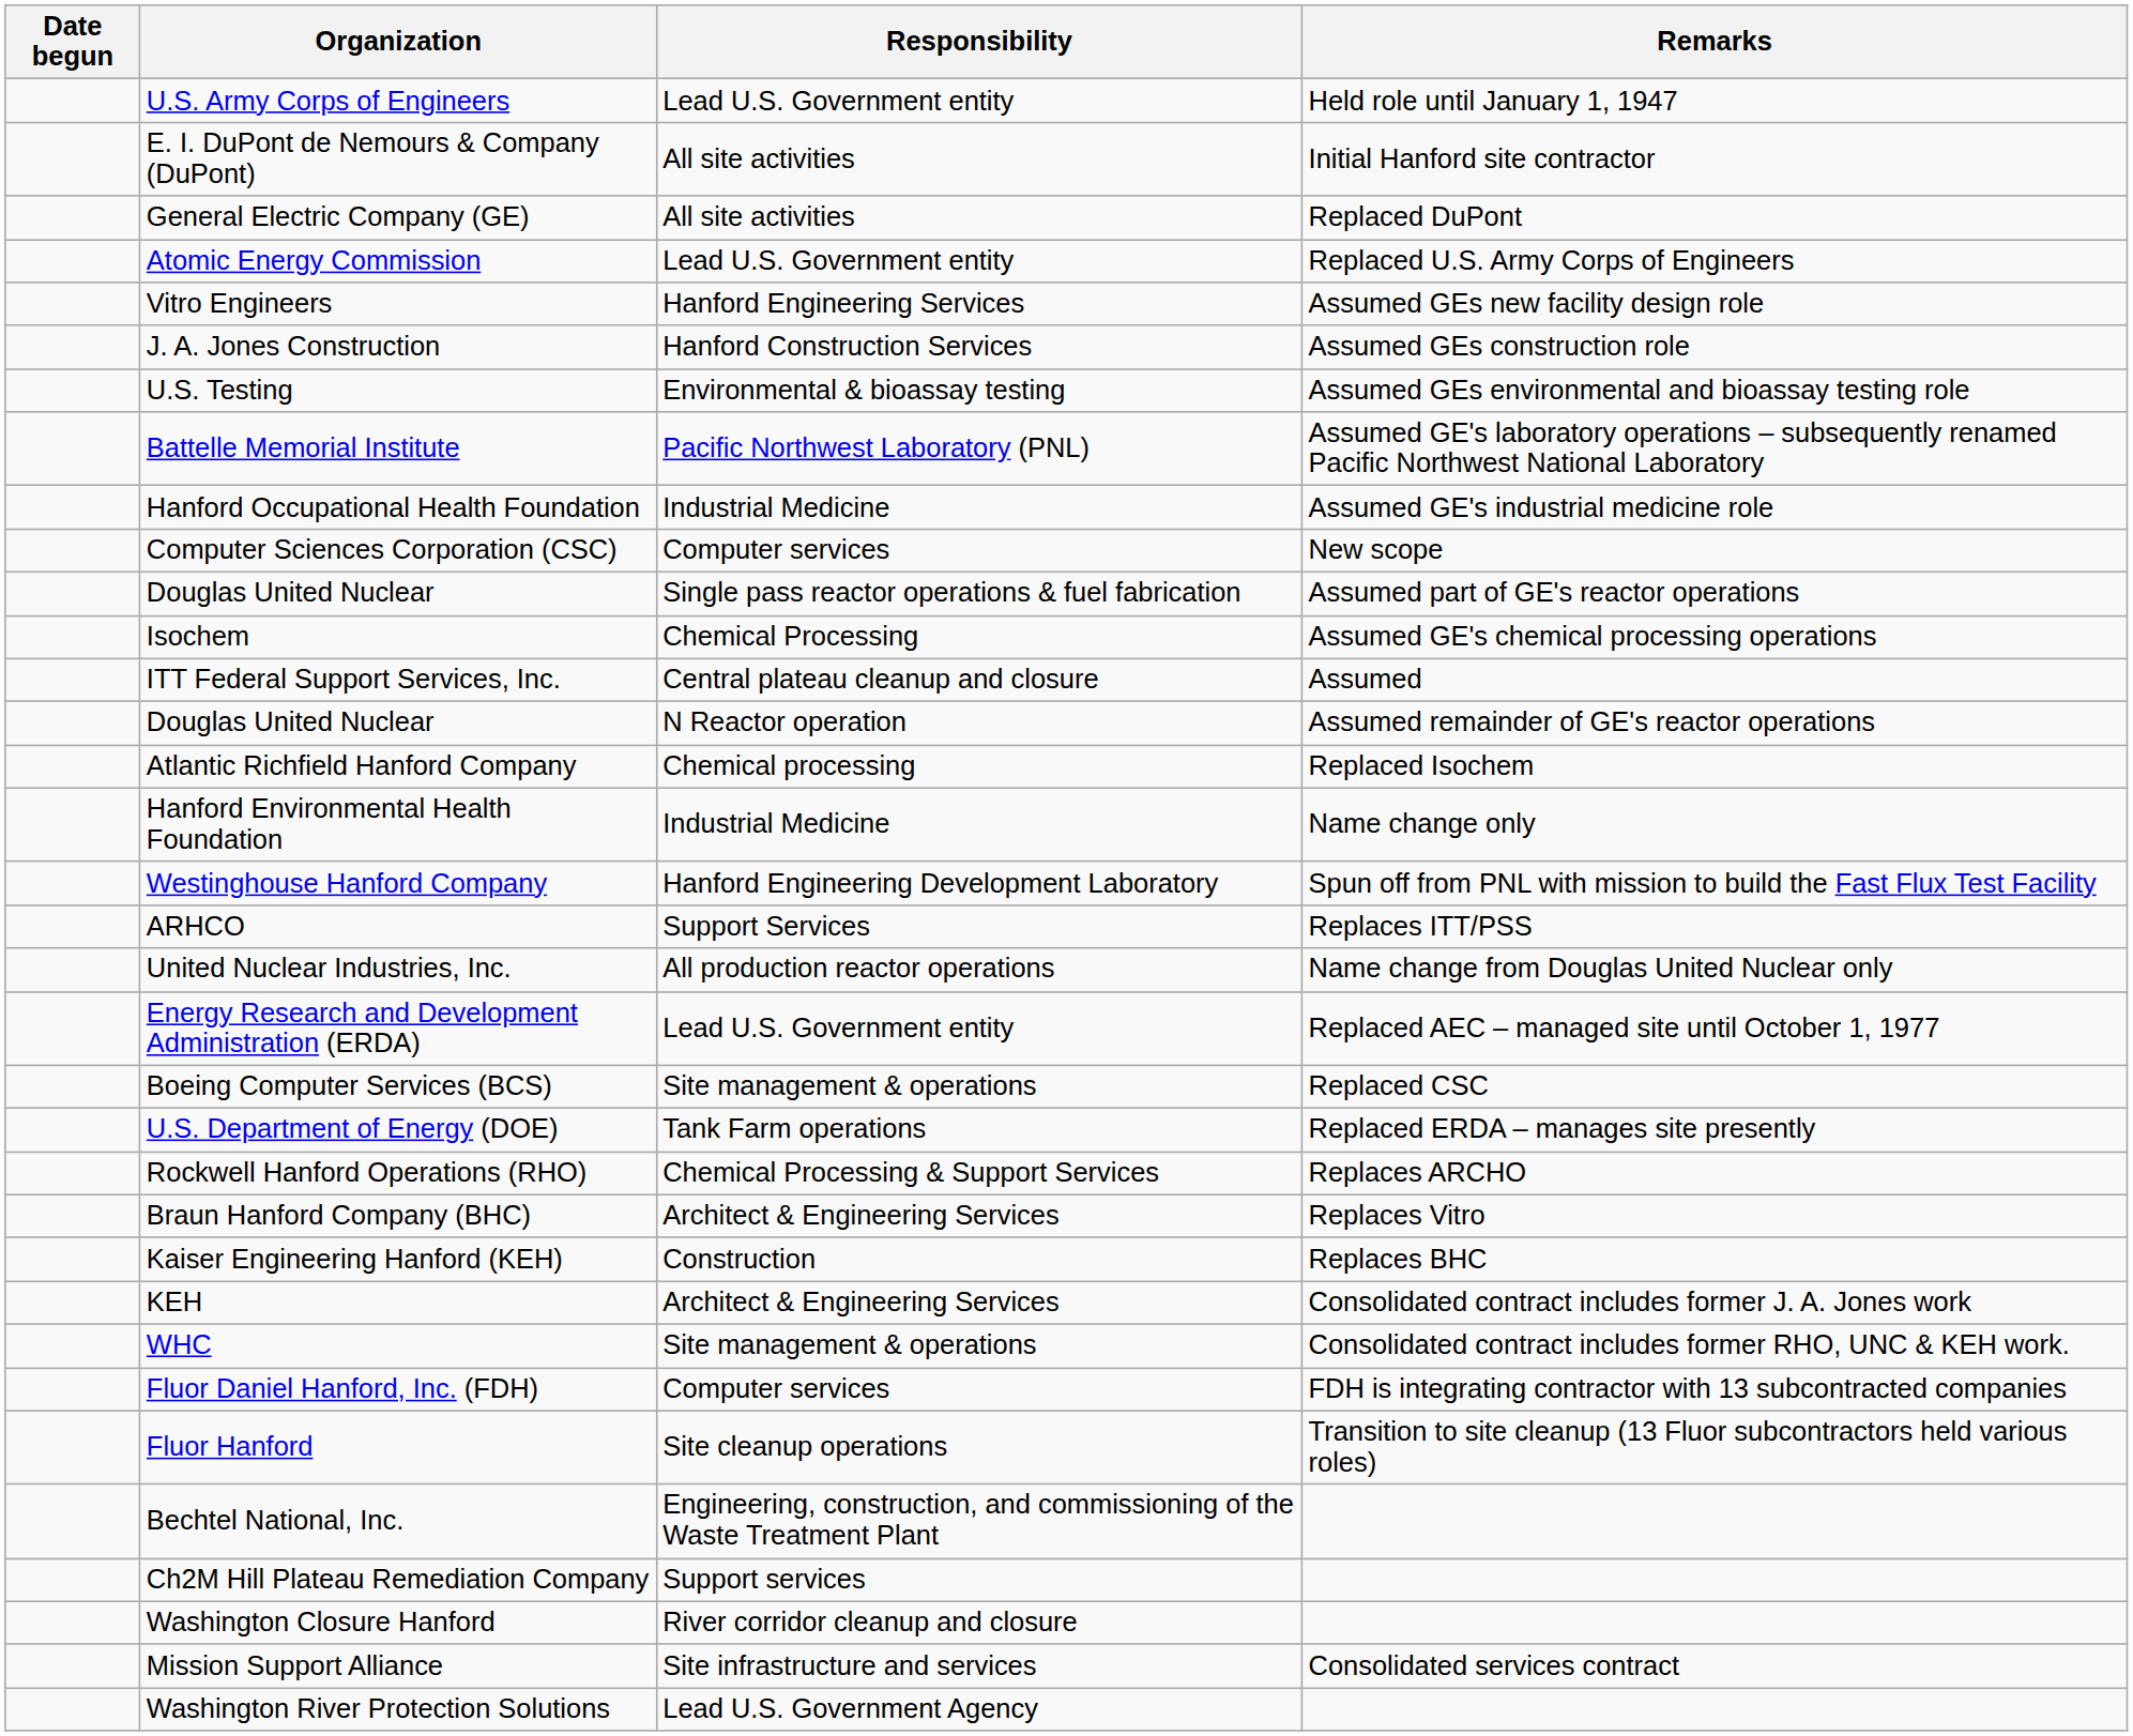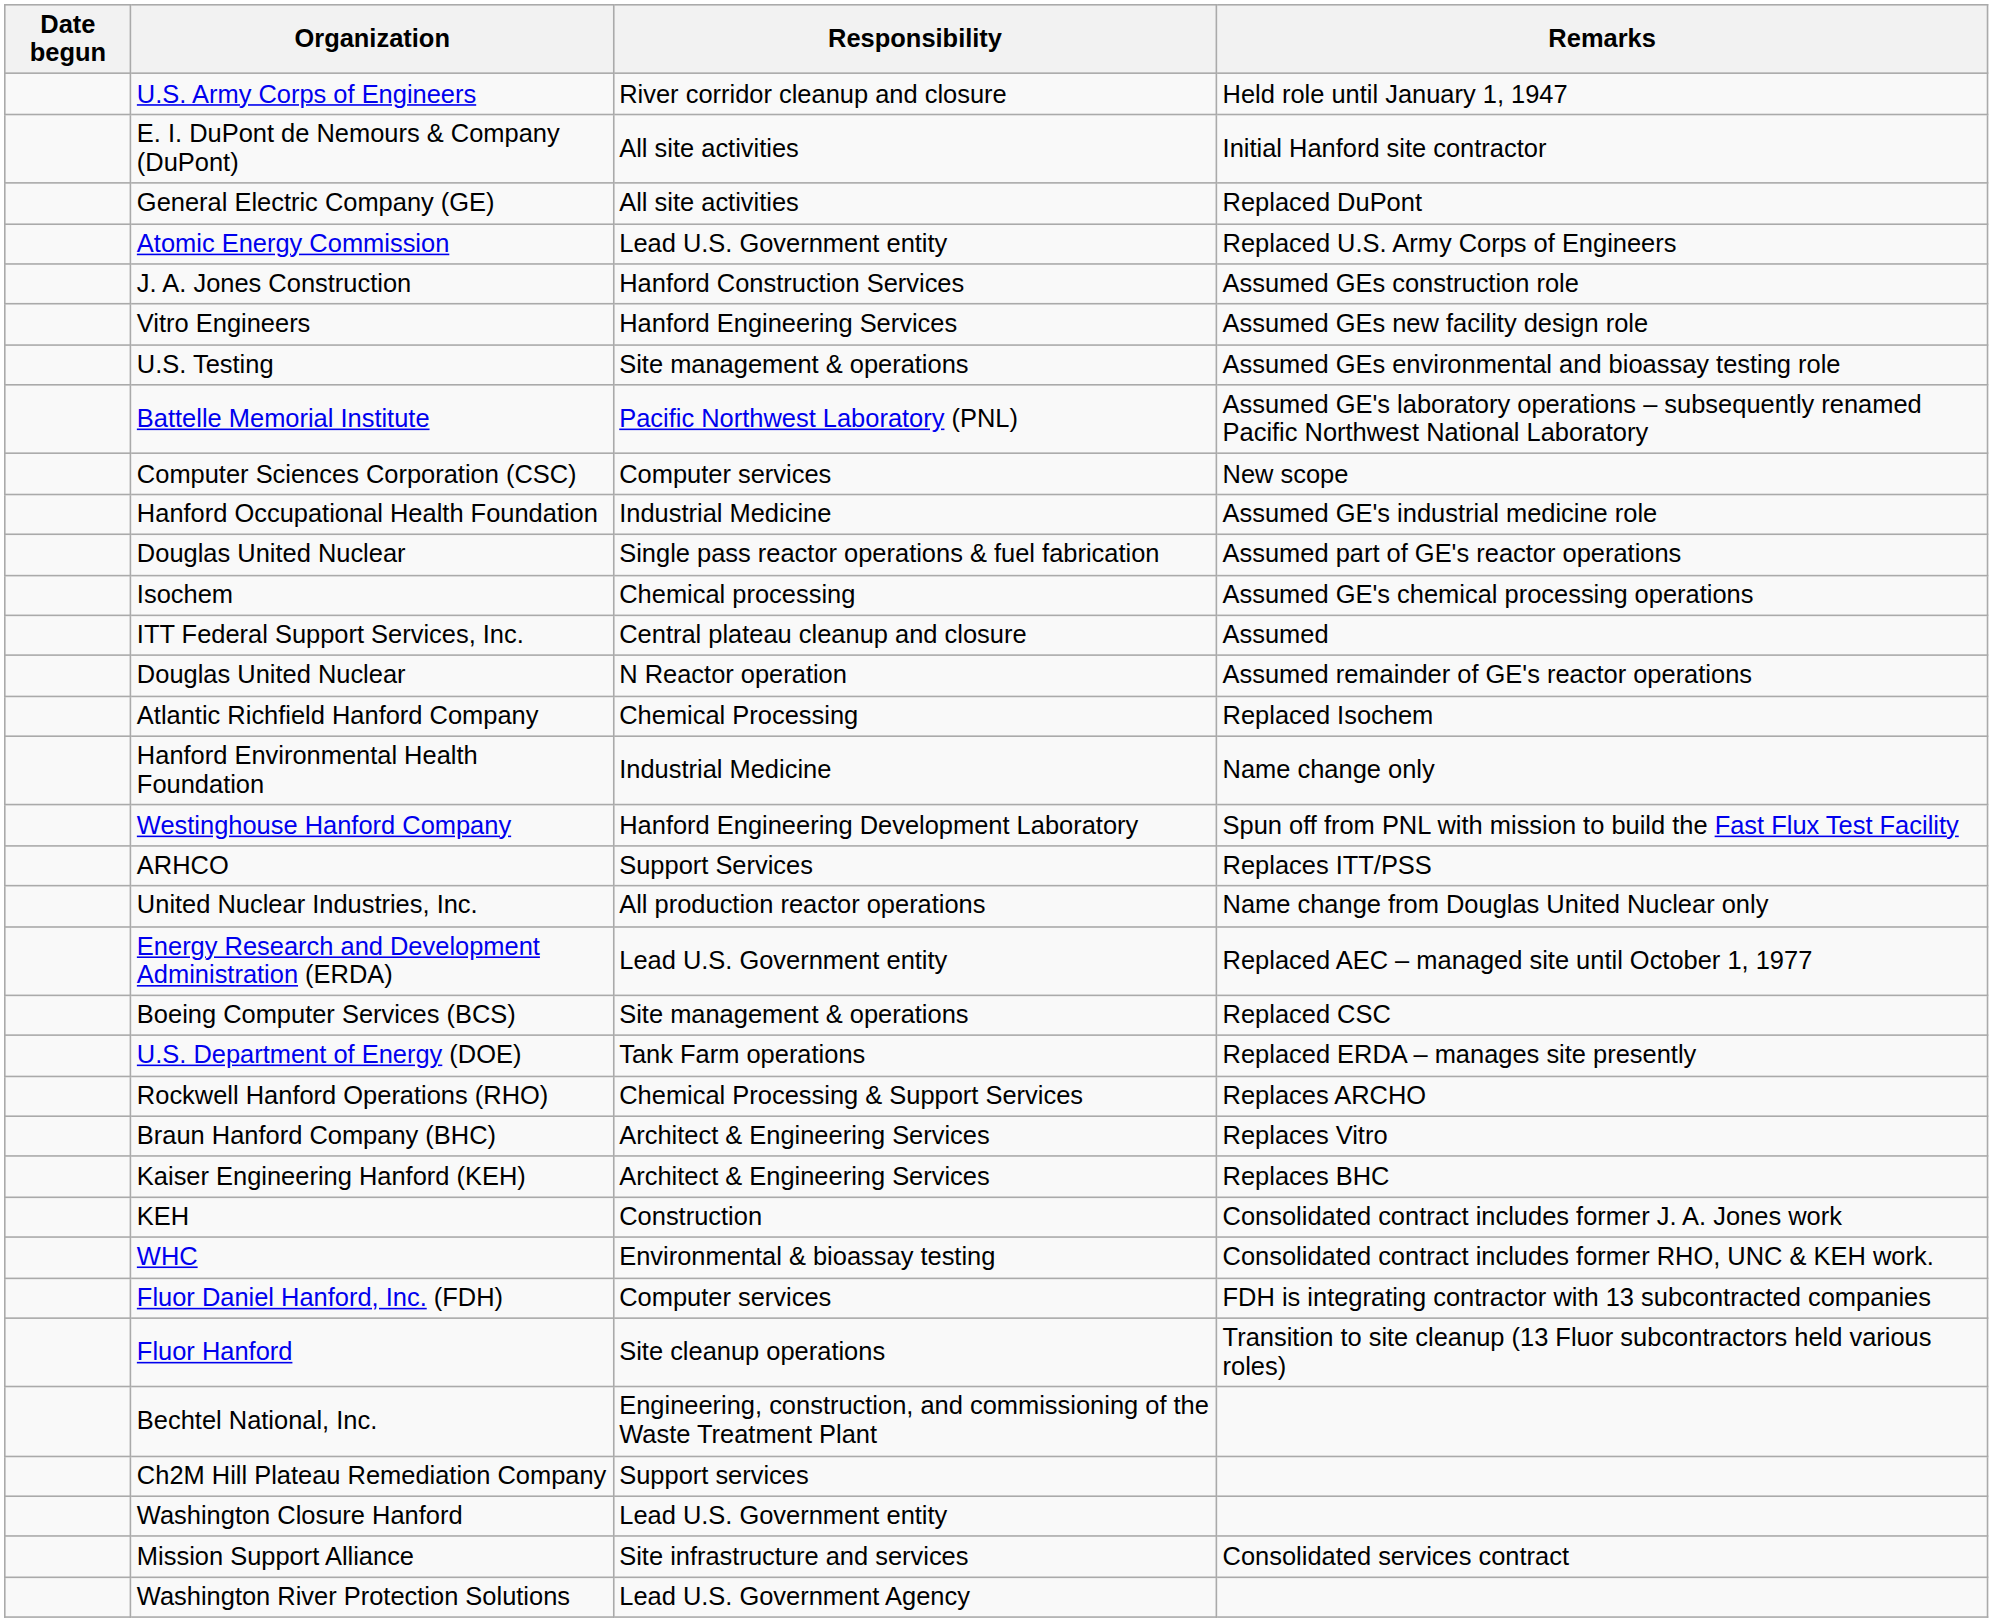U.S. Army Corps of Engineers | Responsibility: Lead U.S. Government entity -> River corridor cleanup and closure
rows swapped: Vitro Engineers <-> J. A. Jones Construction
U.S. Testing | Responsibility: Environmental & bioassay testing -> Site management & operations
rows swapped: Computer Sciences Corporation (CSC) <-> Hanford Occupational Health Foundation
Isochem | Responsibility: Chemical Processing -> Chemical processing
Atlantic Richfield Hanford Company | Responsibility: Chemical processing -> Chemical Processing
Kaiser Engineering Hanford (KEH) | Responsibility: Construction -> Architect & Engineering Services
KEH | Responsibility: Architect & Engineering Services -> Construction
WHC | Responsibility: Site management & operations -> Environmental & bioassay testing
Washington Closure Hanford | Responsibility: River corridor cleanup and closure -> Lead U.S. Government entity
